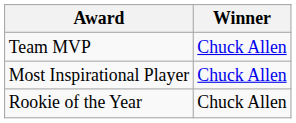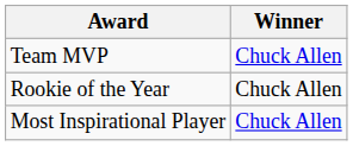rows swapped: Most Inspirational Player <-> Rookie of the Year
